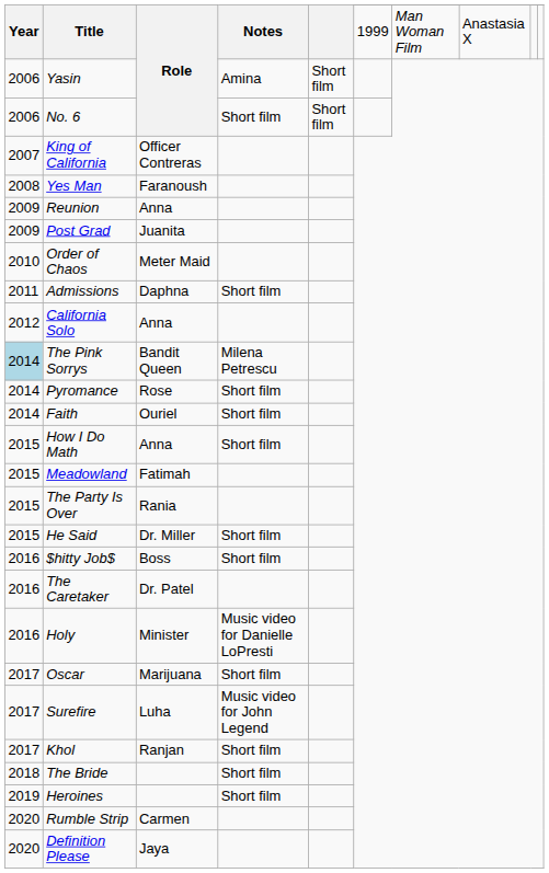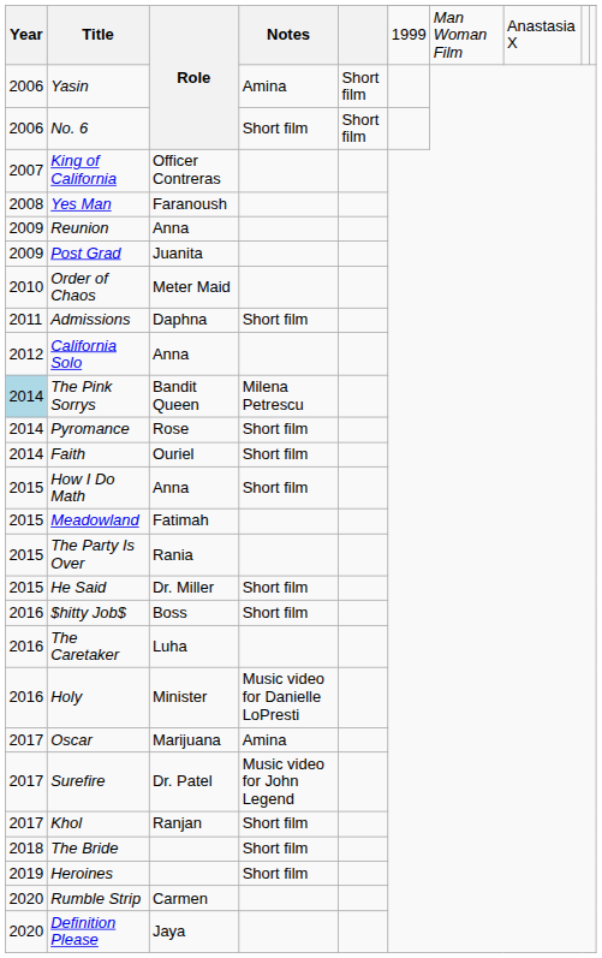The Caretaker | Role: Dr. Patel -> Luha
Oscar | Notes: Short film -> Amina
Surefire | Role: Luha -> Dr. Patel
